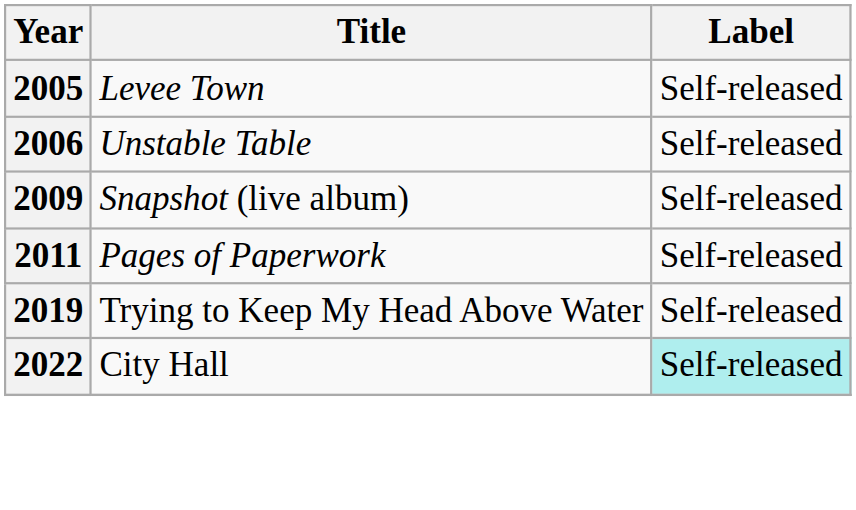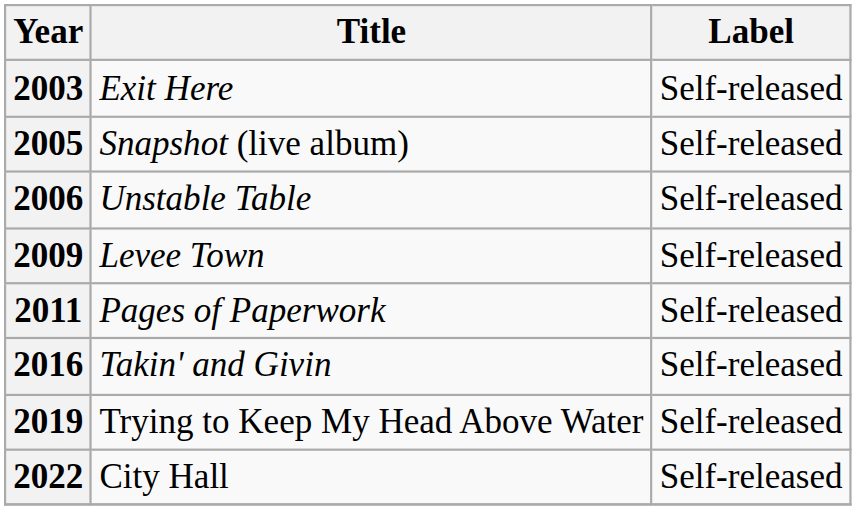+ row: 2003 | Exit Here | Self-released
2005 | Title: Levee Town -> Snapshot (live album)
2009 | Title: Snapshot (live album) -> Levee Town
+ row: 2016 | Takin' and Givin | Self-released
2022 | Label: paleturquoise background -> no background
